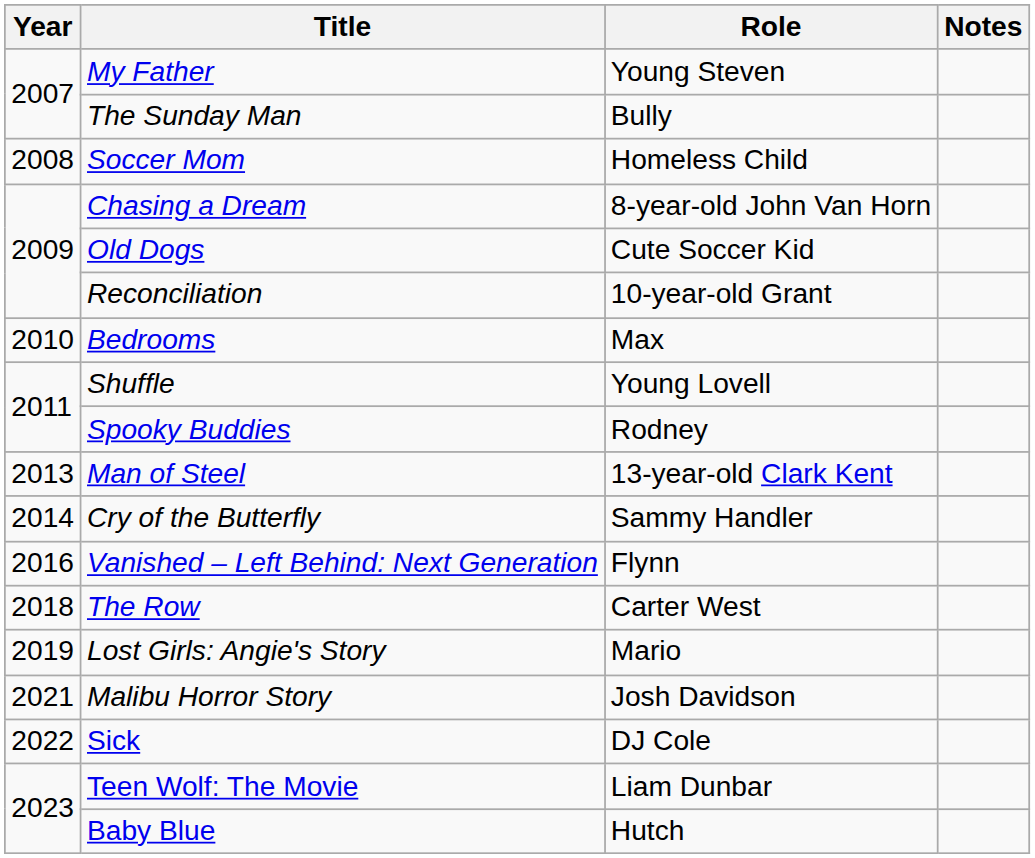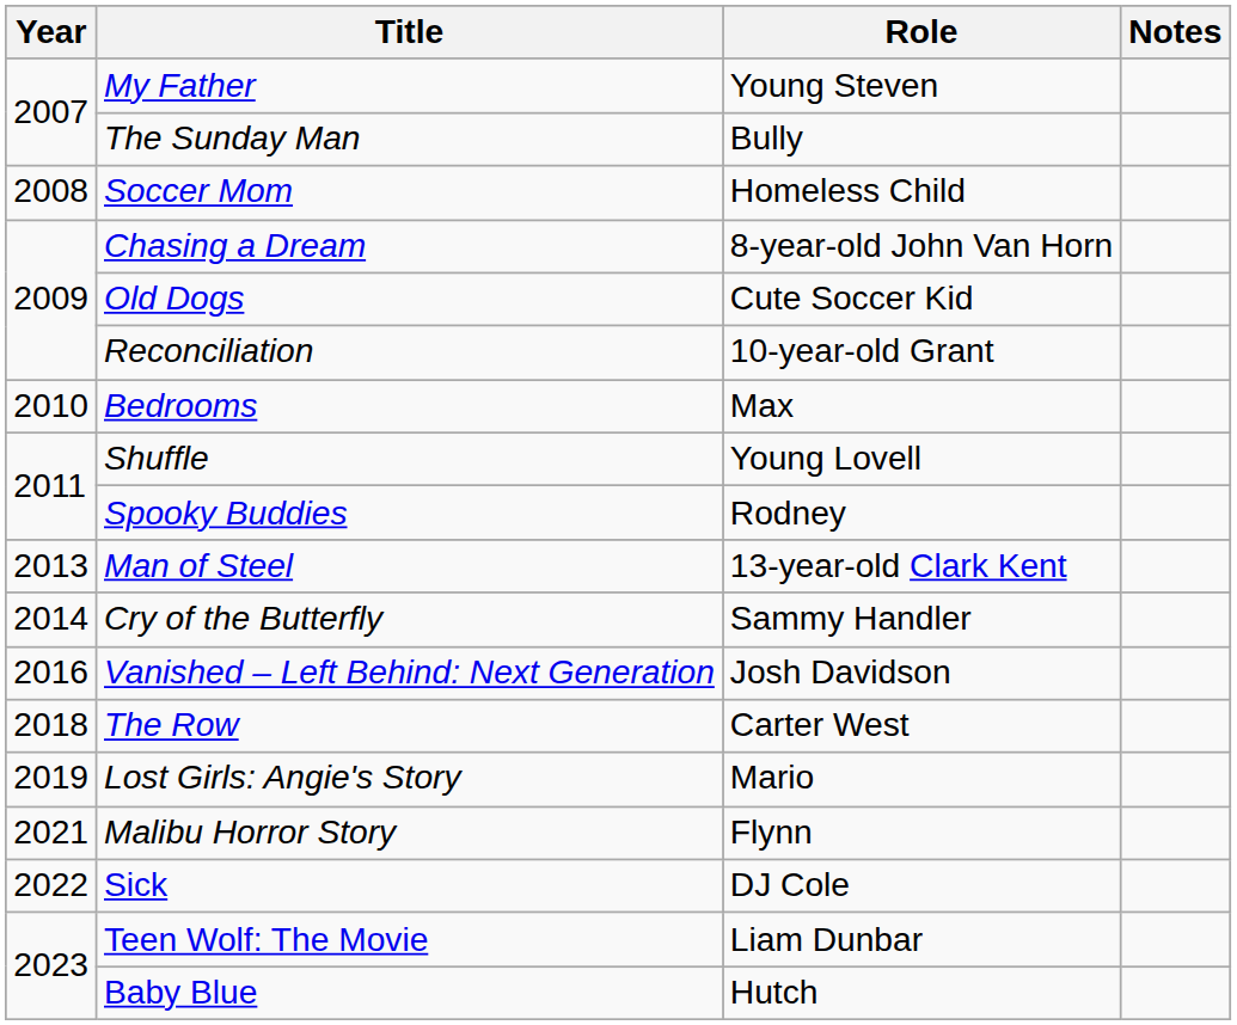Vanished – Left Behind: Next Generation | Role: Flynn -> Josh Davidson
Malibu Horror Story | Role: Josh Davidson -> Flynn
